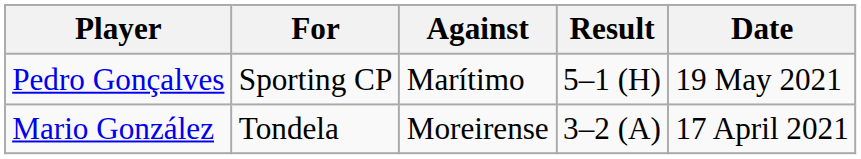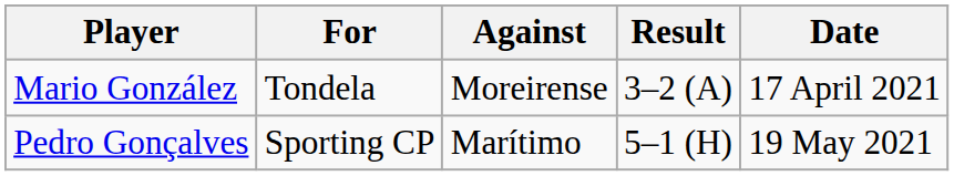rows swapped: Mario González <-> Pedro Gonçalves
